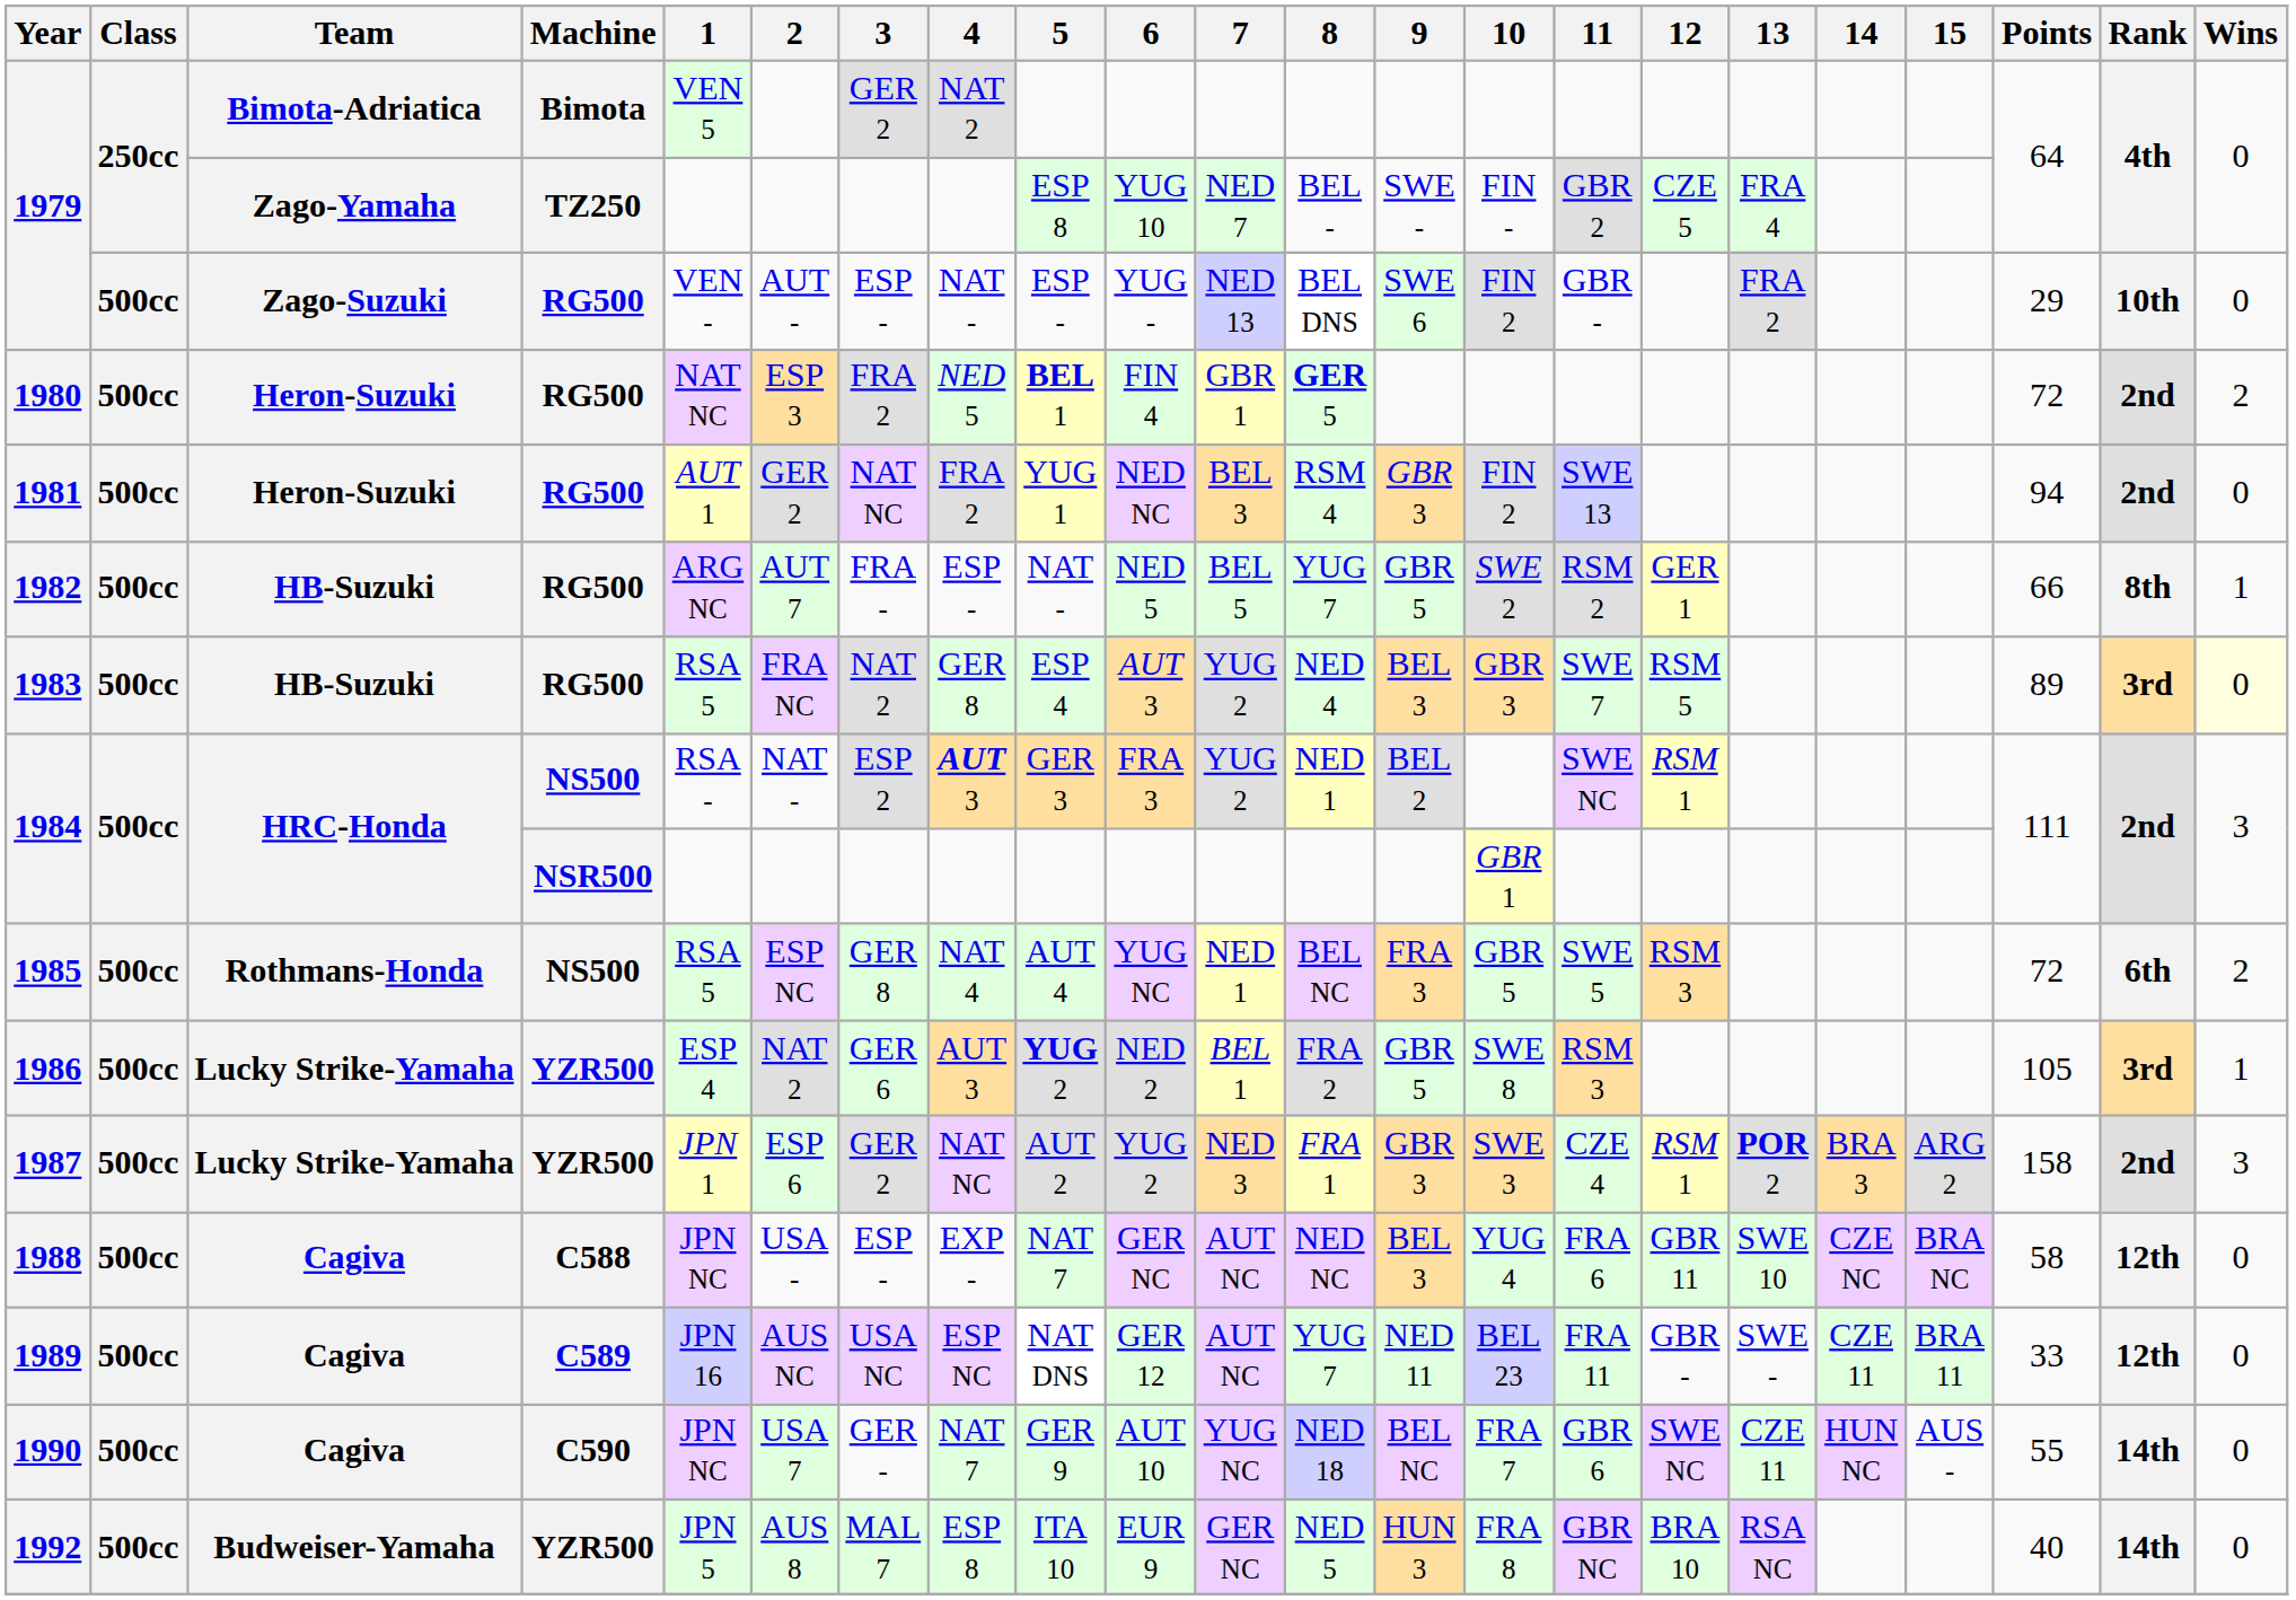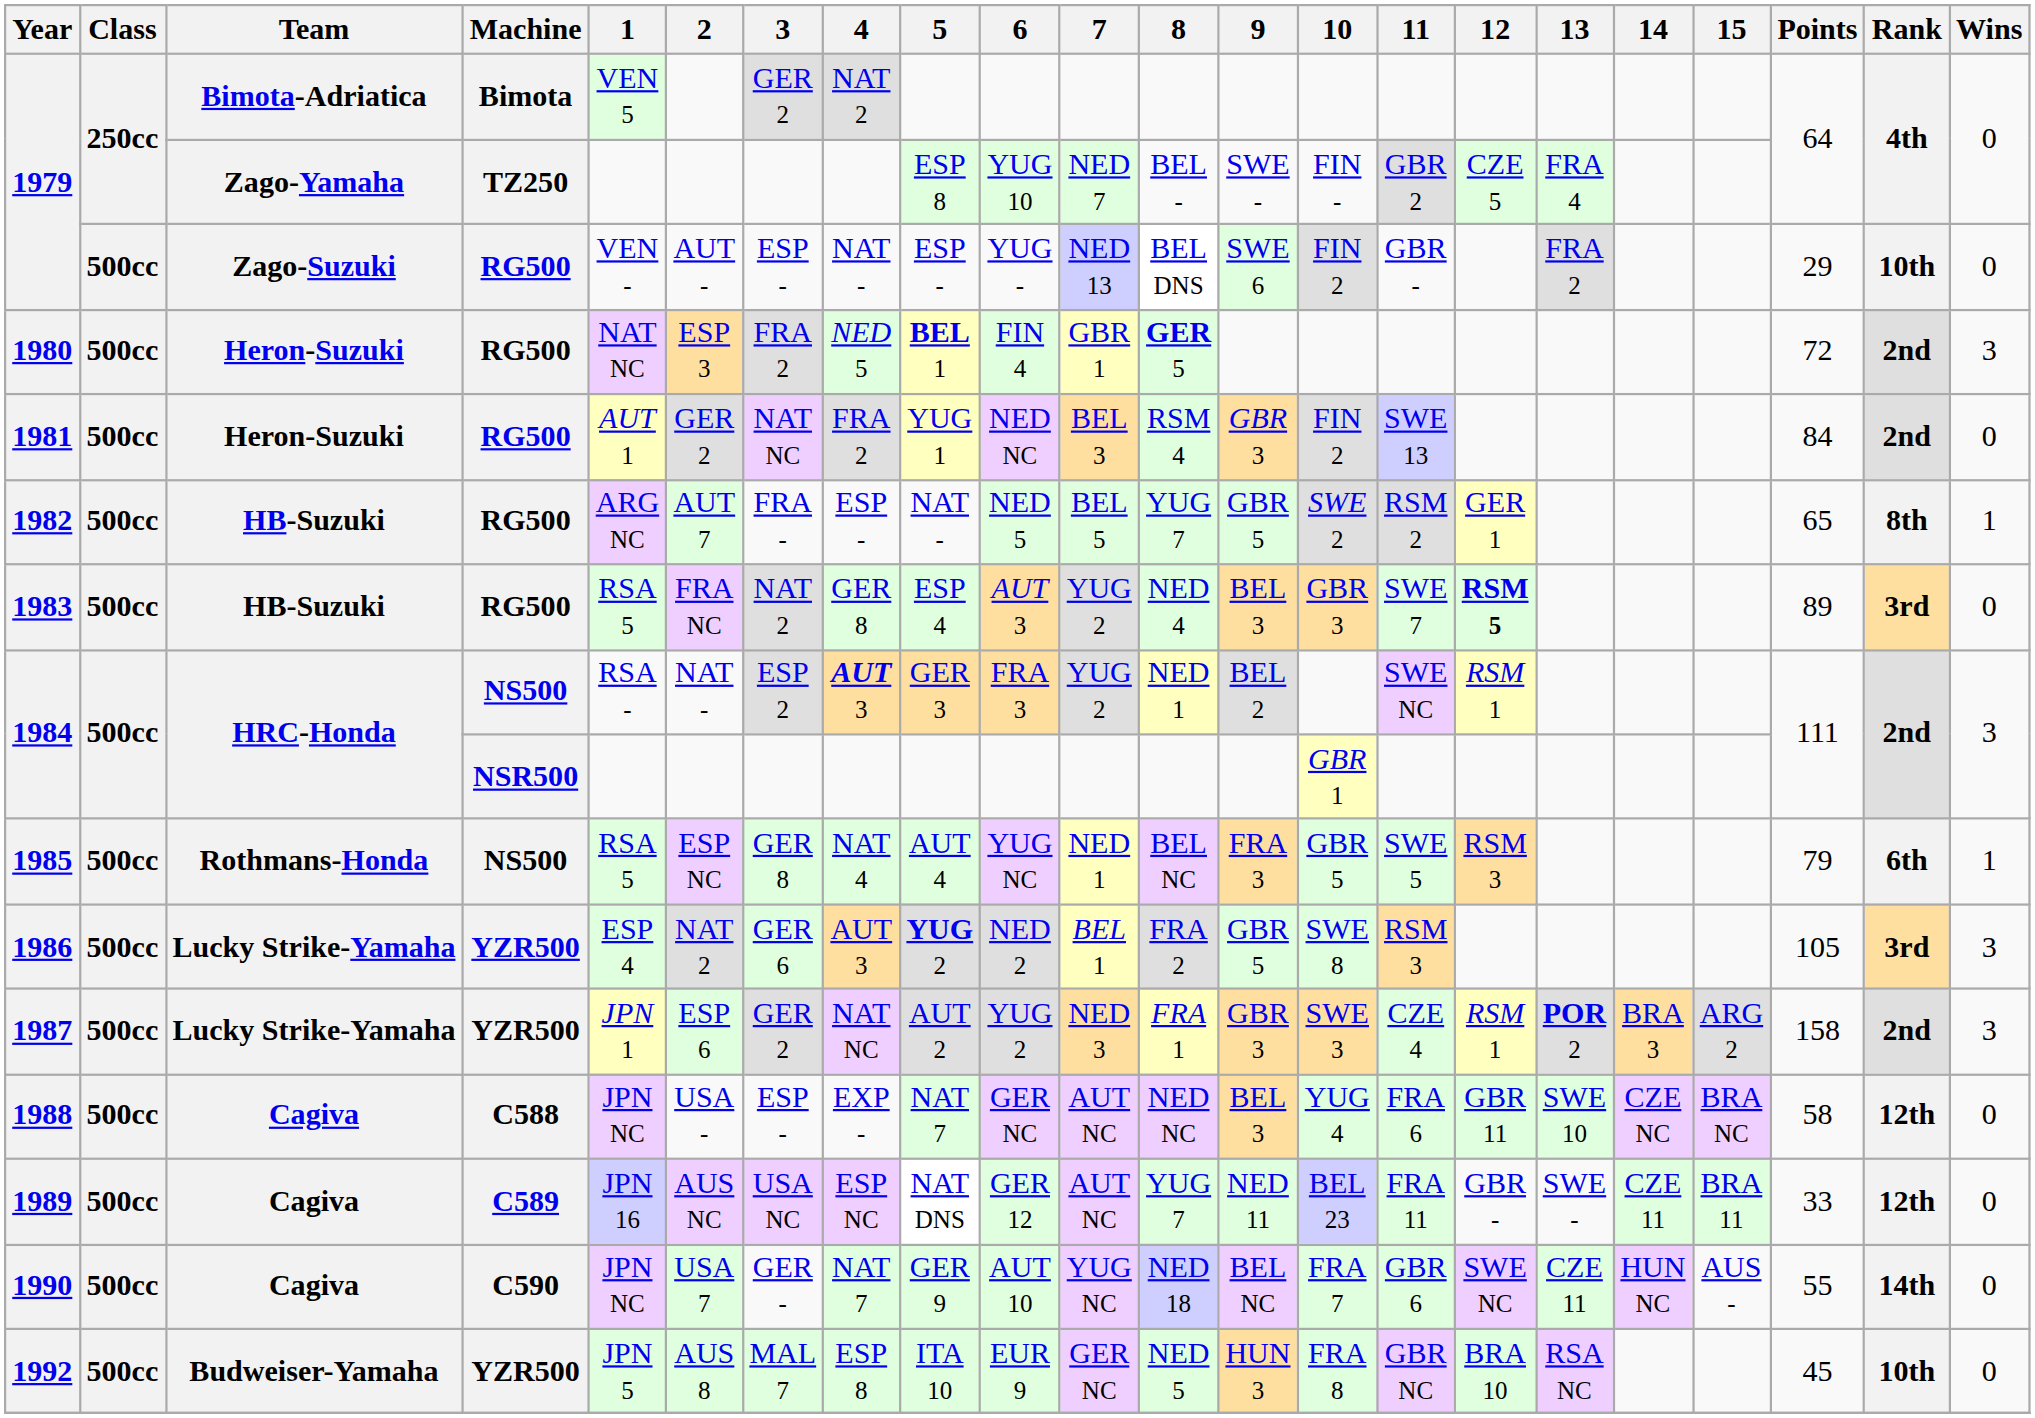1980 | Wins: 2 -> 3
1981 | Points: 94 -> 84
1982 | Points: 66 -> 65
1983 | 12: normal -> bold
1983 | Wins: lightyellow background -> no background
1985 | Points: 72 -> 79
1985 | Wins: 2 -> 1
1986 | Wins: 1 -> 3
1992 | Points: 40 -> 45
1992 | Rank: 14th -> 10th
